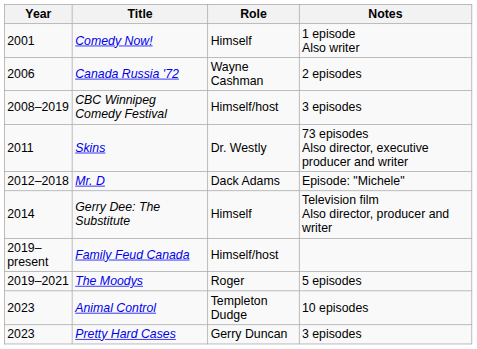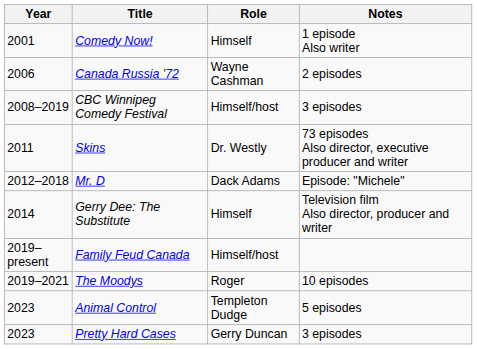The Moodys | Notes: 5 episodes -> 10 episodes
Animal Control | Notes: 10 episodes -> 5 episodes
